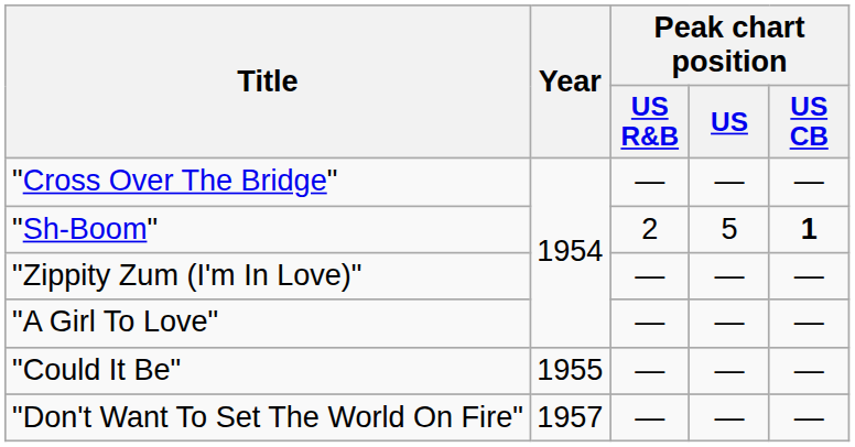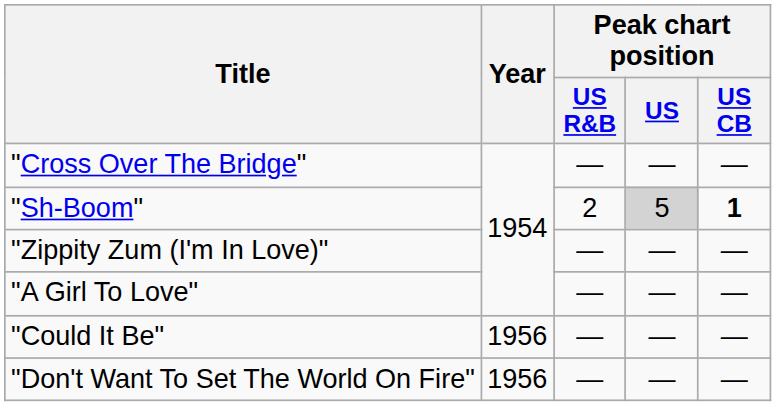"Sh-Boom" | Peak chart position / US: no background -> lightgrey background
"Could It Be" | Year: 1955 -> 1956
"Don't Want To Set The World On Fire" | Year: 1957 -> 1956
